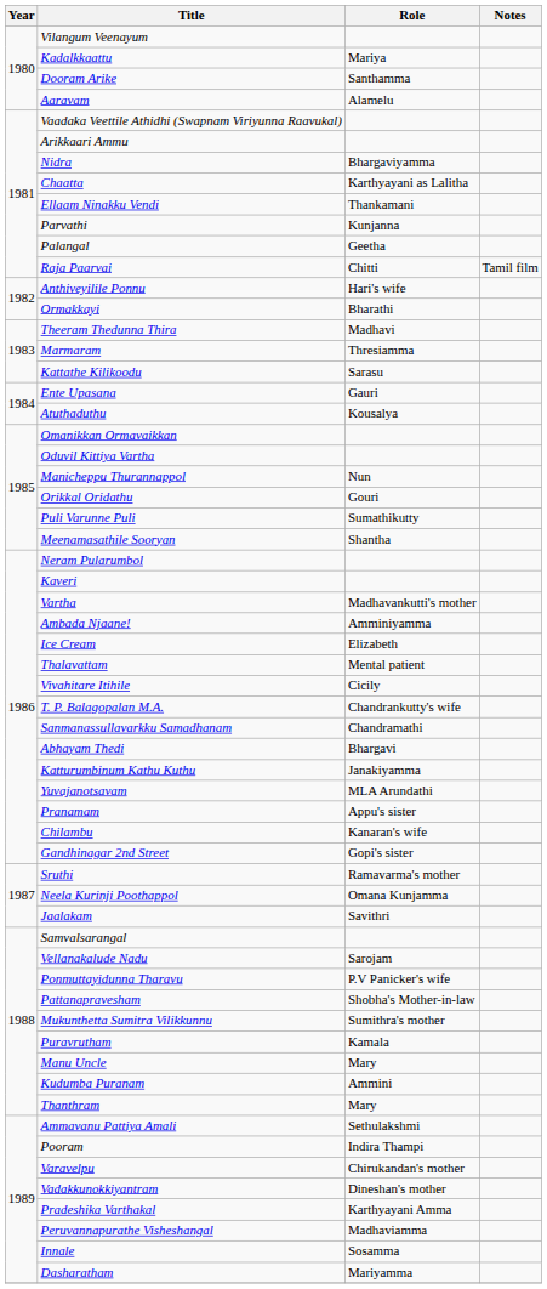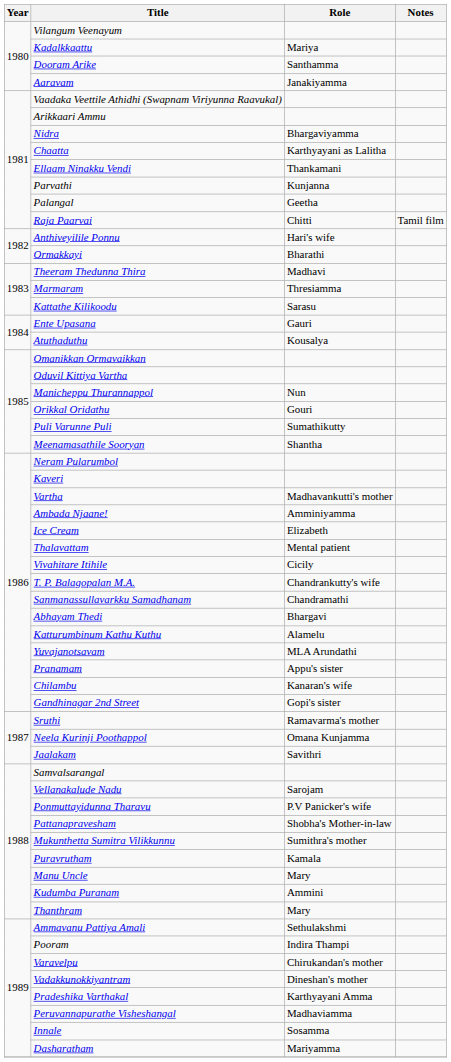Aaravam | Role: Alamelu -> Janakiyamma
Katturumbinum Kathu Kuthu | Role: Janakiyamma -> Alamelu
